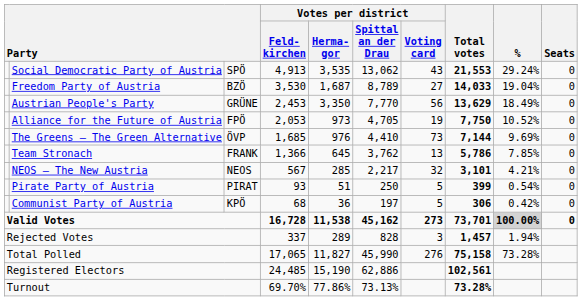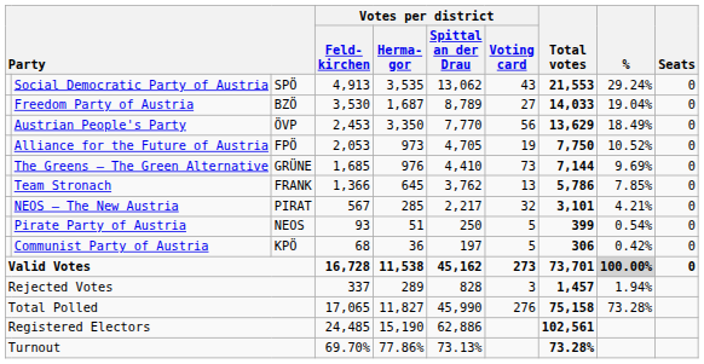Austrian People's Party | column 3: GRÜNE -> ÖVP
The Greens – The Green Alternative | column 3: ÖVP -> GRÜNE
NEOS – The New Austria | column 3: NEOS -> PIRAT
Pirate Party of Austria | column 3: PIRAT -> NEOS
